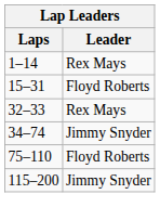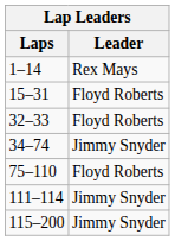32–33 | Leader: Rex Mays -> Floyd Roberts
+ row: 111–114 | Jimmy Snyder
